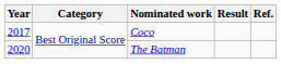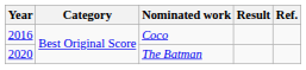Coco | Year: 2017 -> 2016
